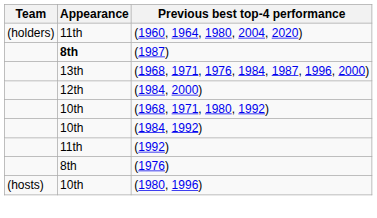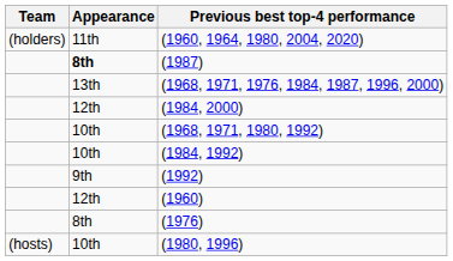(1992) | Appearance: 11th -> 9th
+ row: 12th | (1960)
